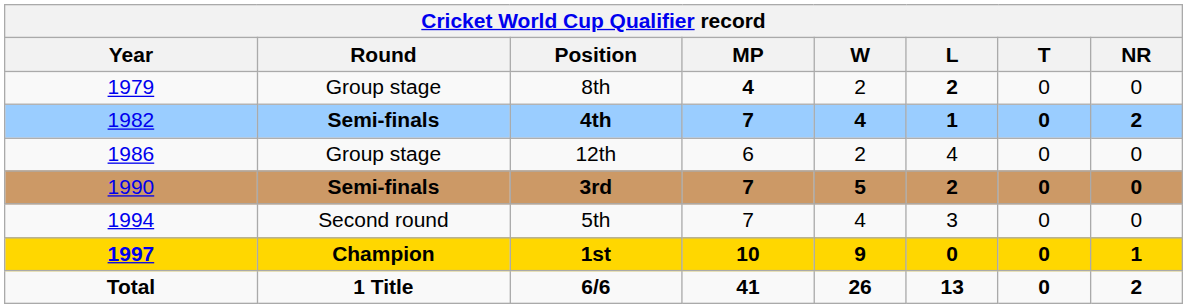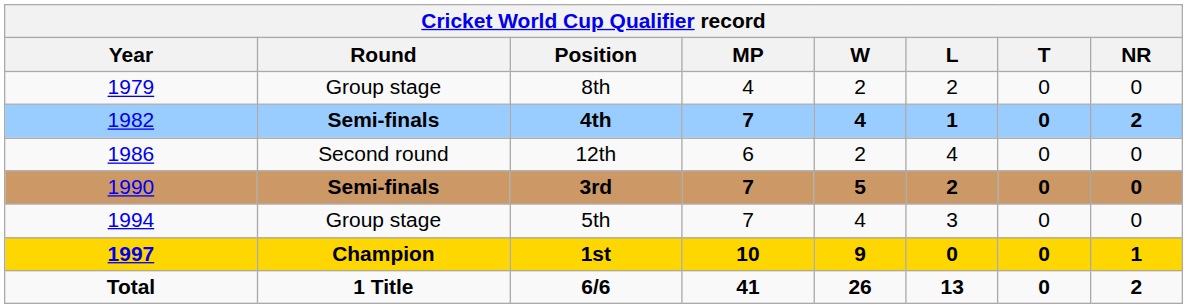8th | MP: bold -> normal
8th | L: bold -> normal
12th | Round: Group stage -> Second round
5th | Round: Second round -> Group stage
